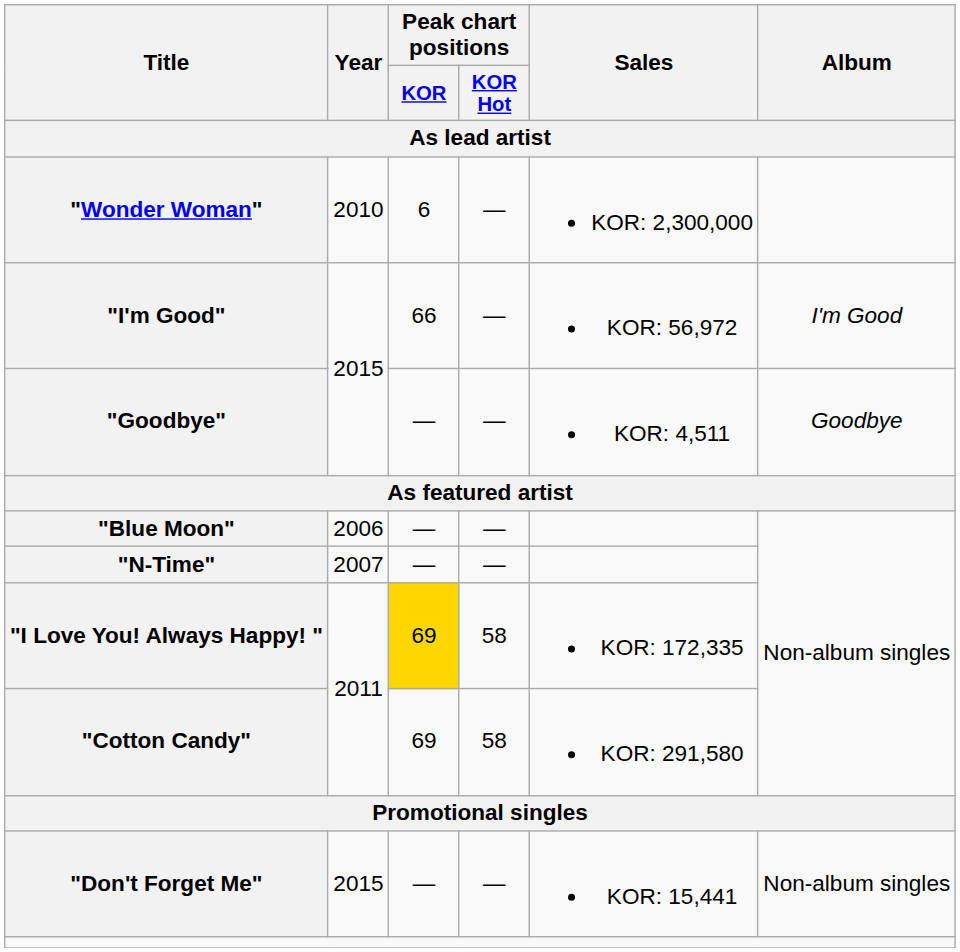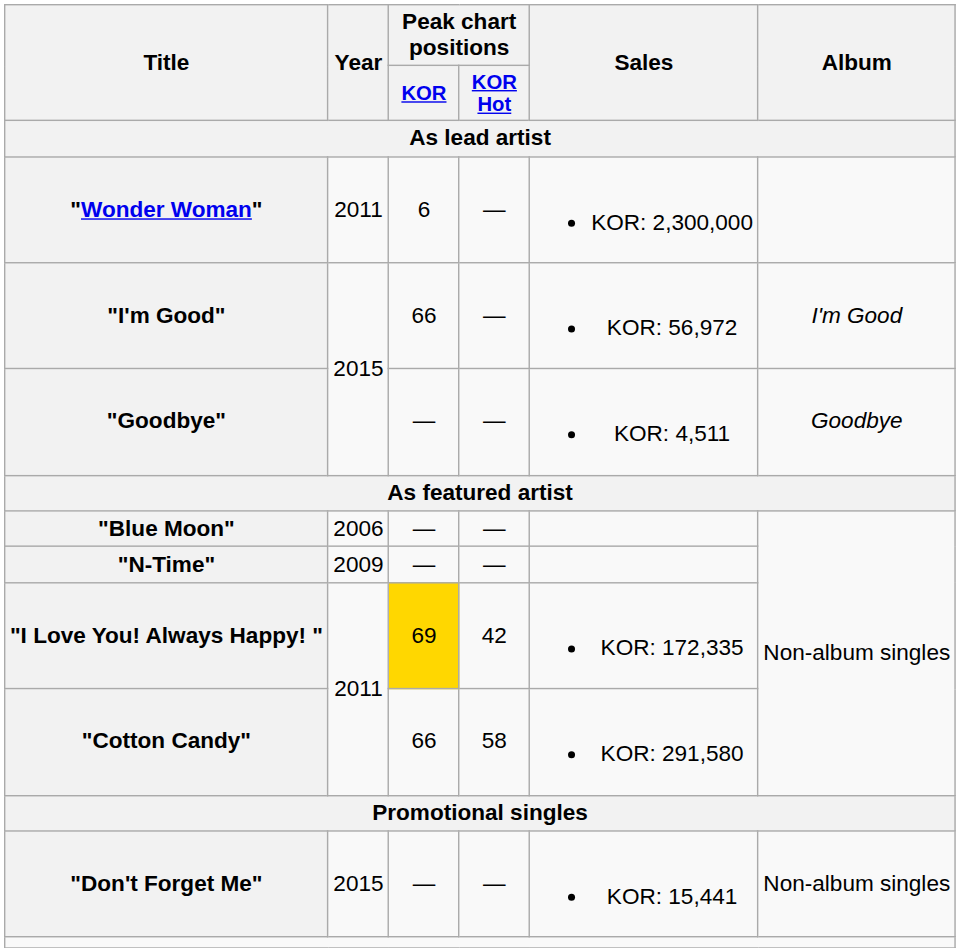"Wonder Woman" | Year / As lead artist: 2010 -> 2011
"N-Time" | Year / As lead artist: 2007 -> 2009
"I Love You! Always Happy! " | Peak chart positions / KOR Hot / As lead artist: 58 -> 42
"Cotton Candy" | Peak chart positions / KOR / As lead artist: 69 -> 66
